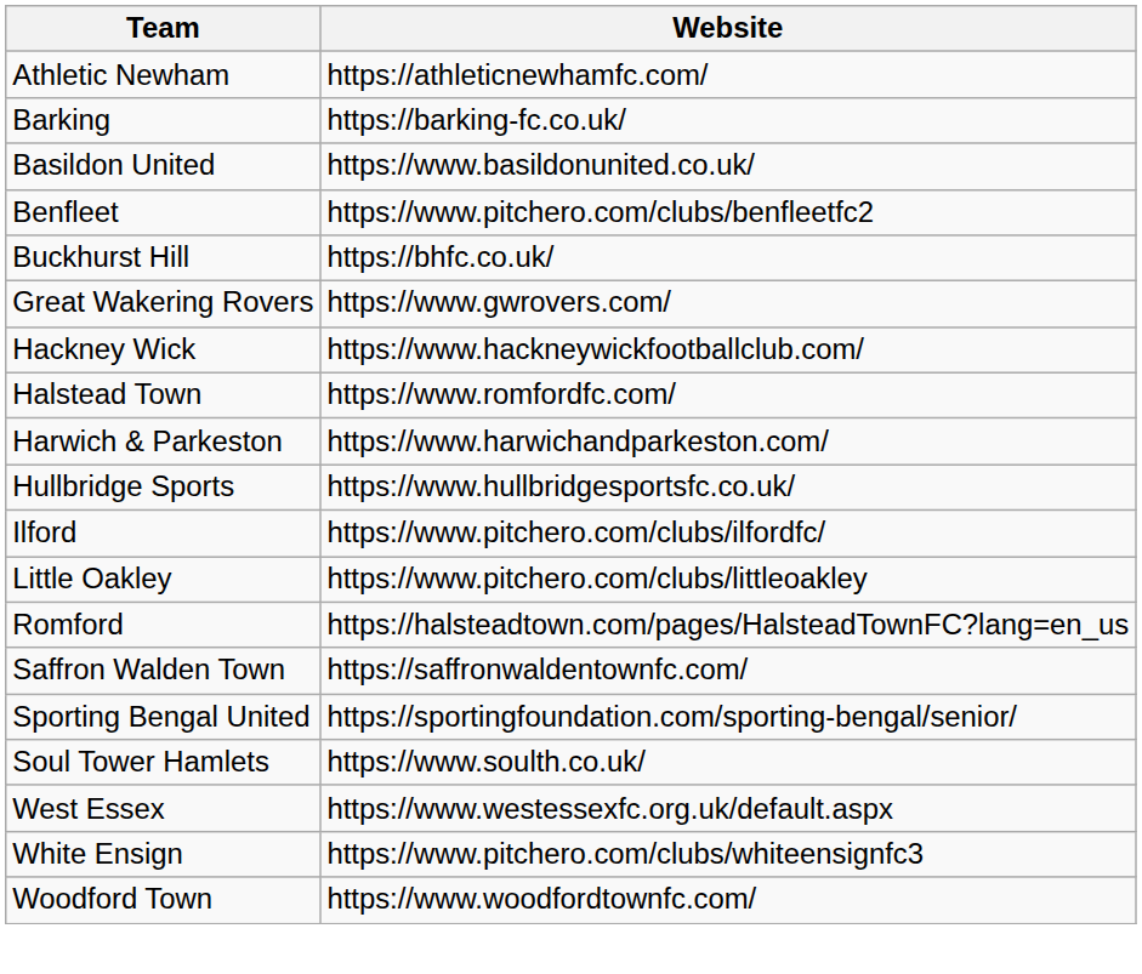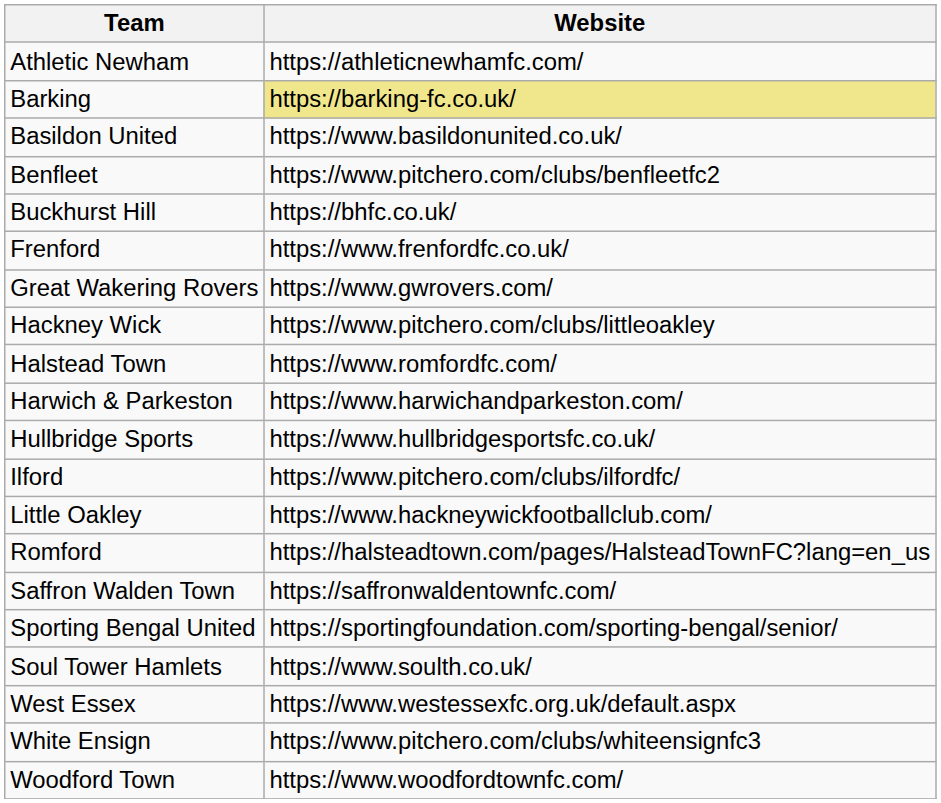Barking | Website: no background -> khaki background
+ row: Frenford | https://www.frenfordfc.co.uk/
Hackney Wick | Website: https://www.hackneywickfootballclub.com/ -> https://www.pitchero.com/clubs/littleoakley
Little Oakley | Website: https://www.pitchero.com/clubs/littleoakley -> https://www.hackneywickfootballclub.com/
